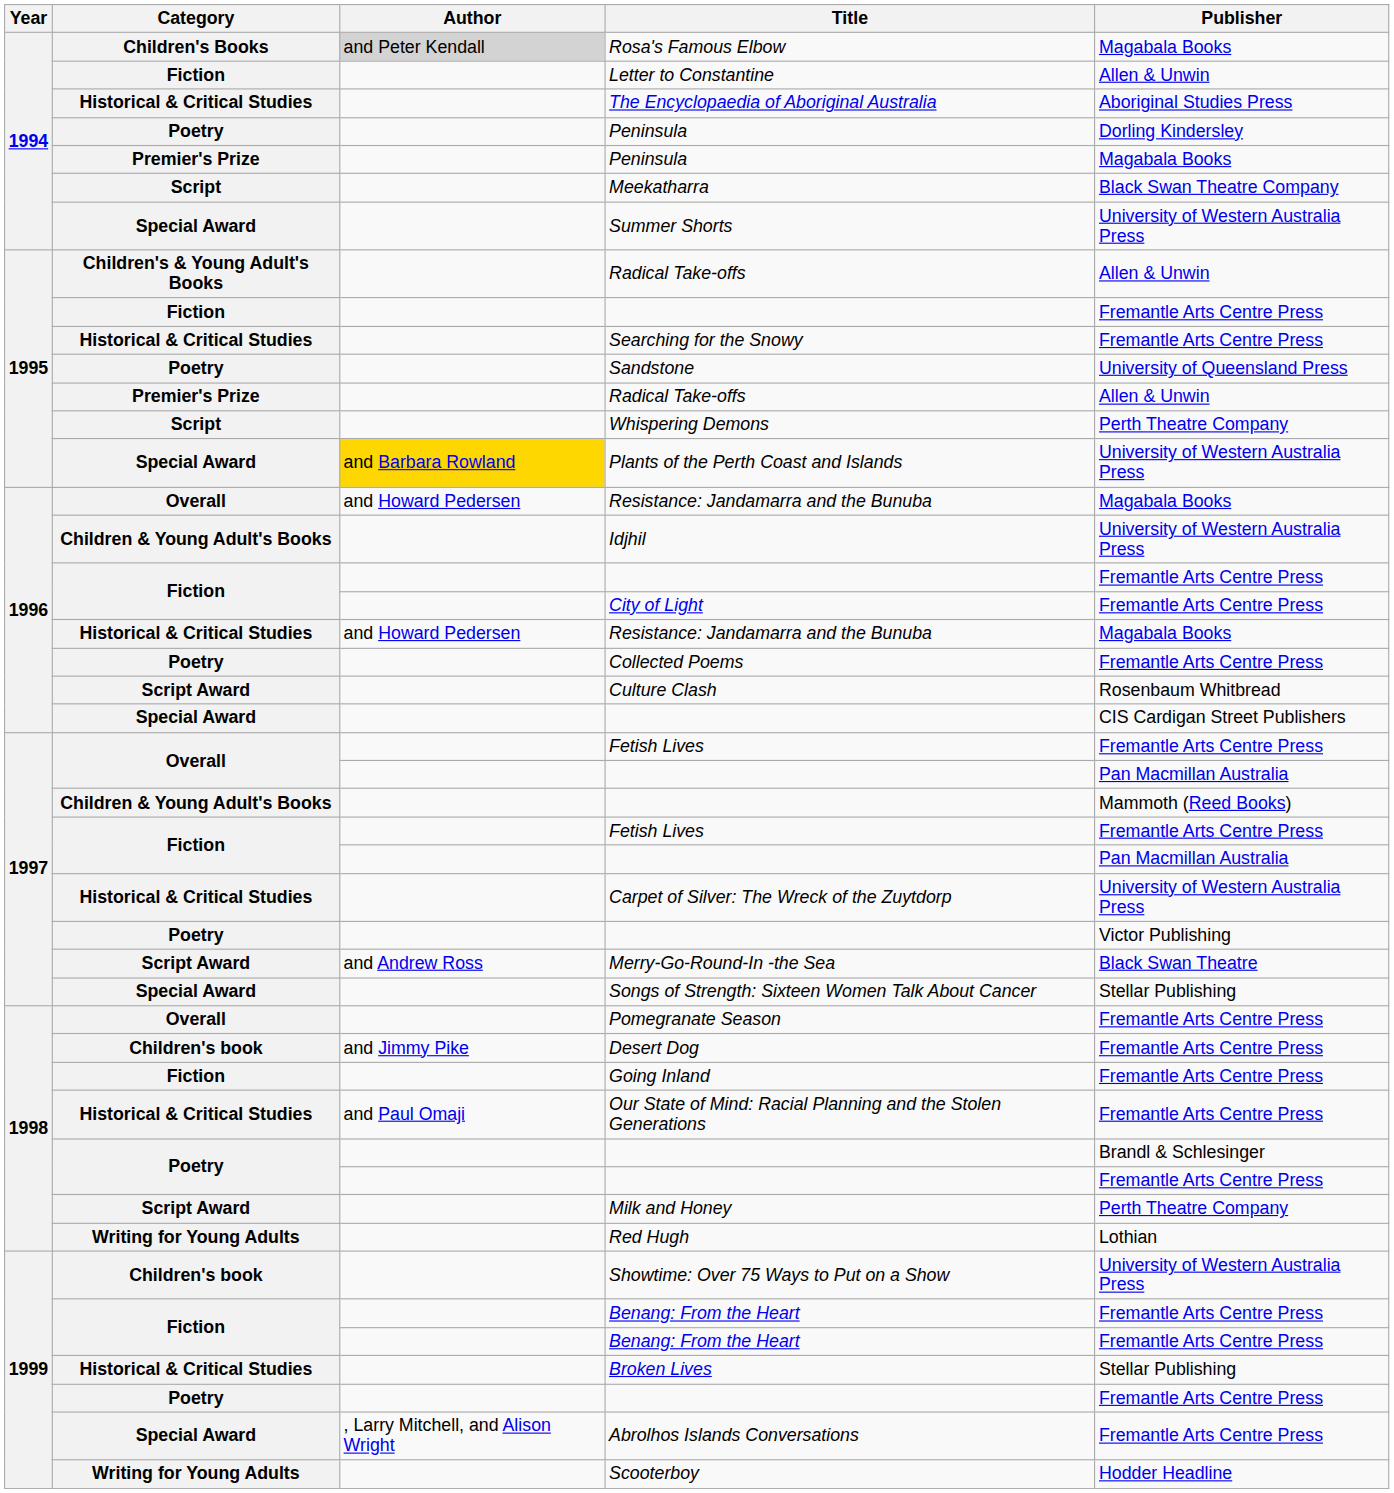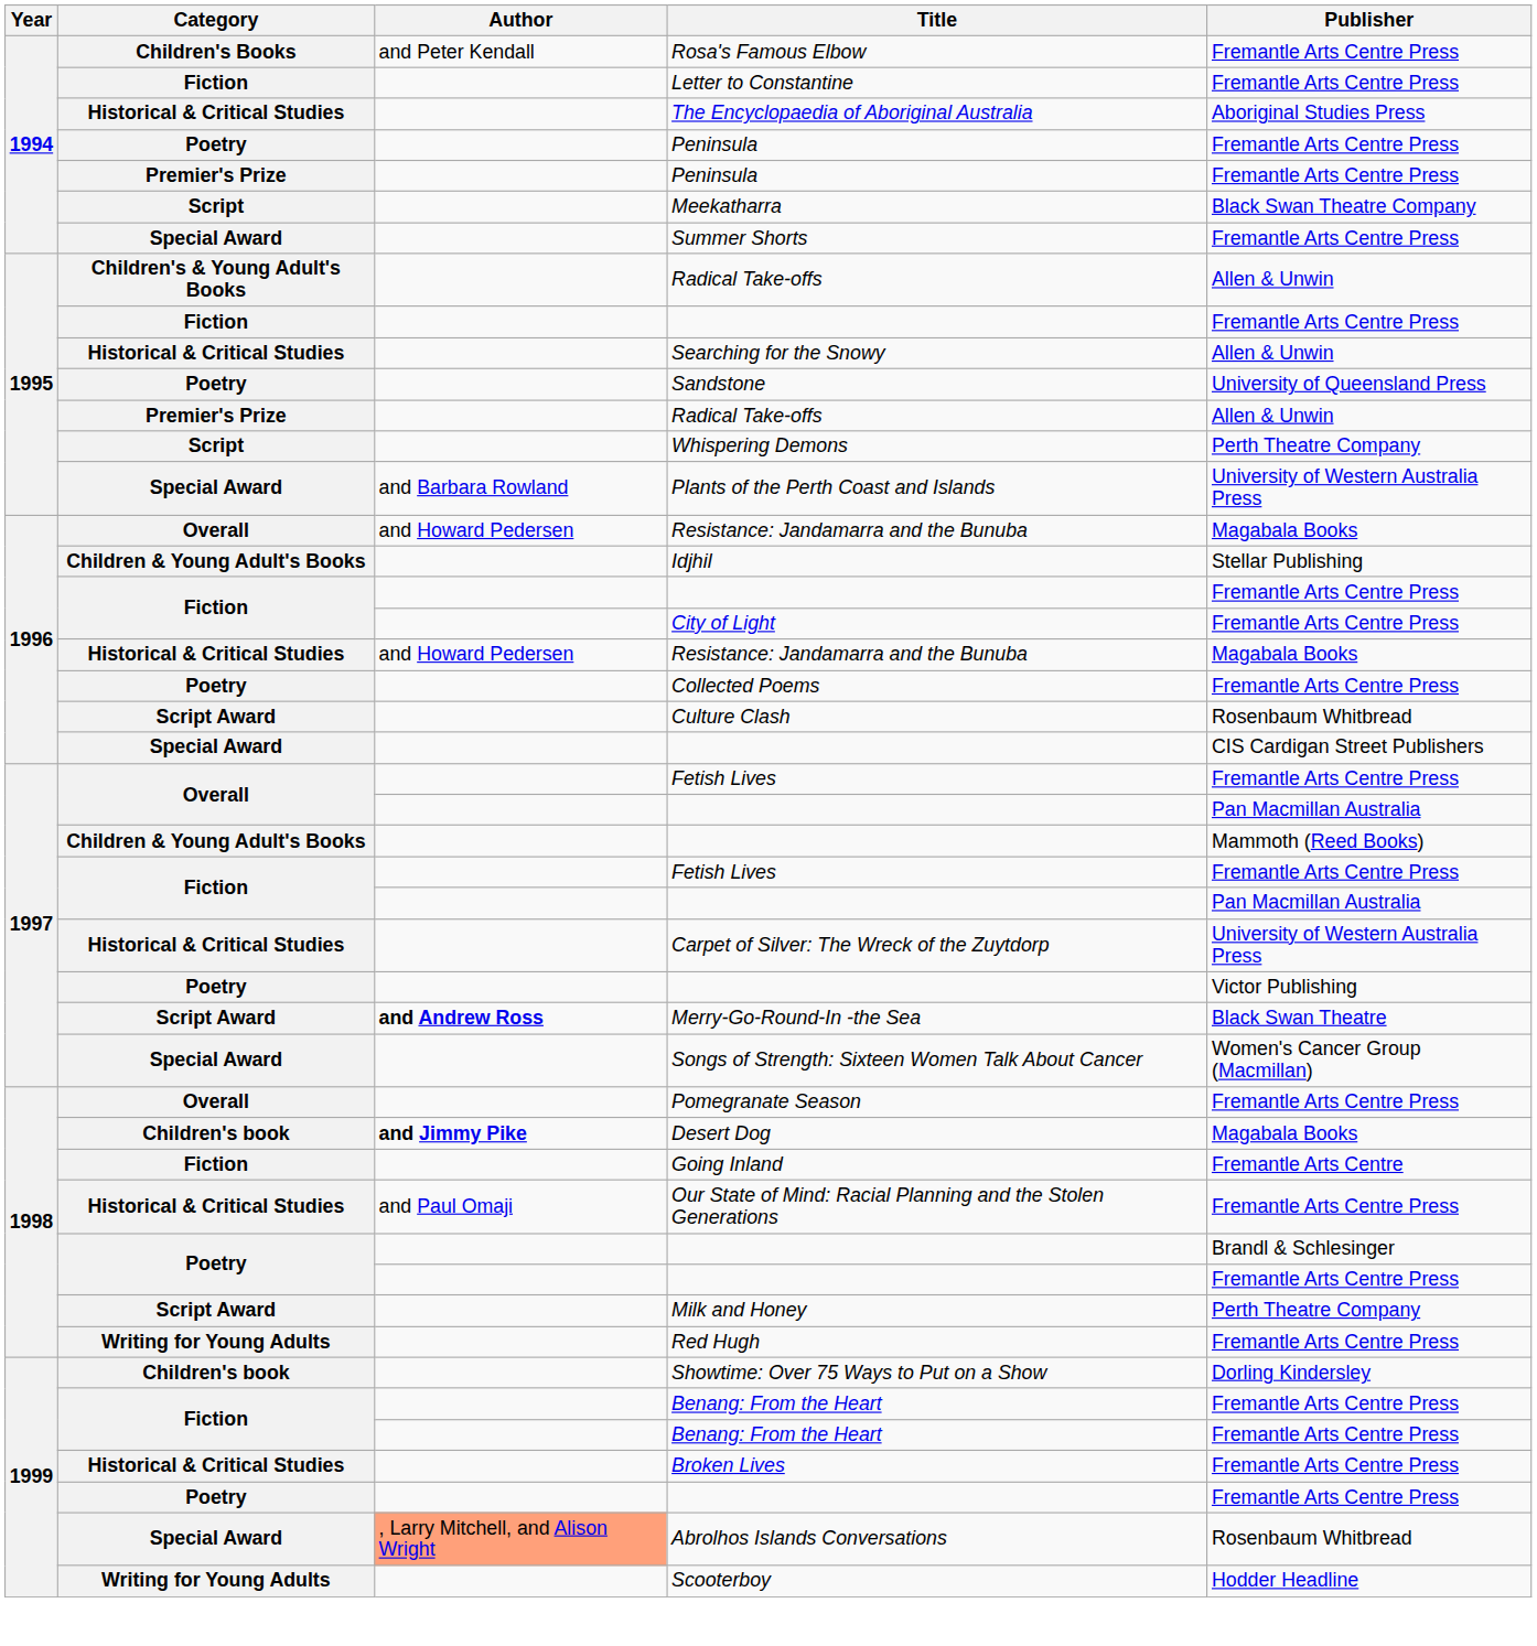Rosa's Famous Elbow | Author: lightgrey background -> no background
Rosa's Famous Elbow | Publisher: Magabala Books -> Fremantle Arts Centre Press
Letter to Constantine | Publisher: Allen & Unwin -> Fremantle Arts Centre Press
Poetry / Peninsula | Publisher: Dorling Kindersley -> Fremantle Arts Centre Press
Premier's Prize / Peninsula | Publisher: Magabala Books -> Fremantle Arts Centre Press
Summer Shorts | Publisher: University of Western Australia Press -> Fremantle Arts Centre Press
Searching for the Snowy | Publisher: Fremantle Arts Centre Press -> Allen & Unwin
Plants of the Perth Coast and Islands | Author: gold background -> no background
Idjhil | Publisher: University of Western Australia Press -> Stellar Publishing
Merry-Go-Round-In -the Sea | Author: normal -> bold
Songs of Strength: Sixteen Women Talk About Cancer | Publisher: Stellar Publishing -> Women's Cancer Group (Macmillan)
Desert Dog | Author: normal -> bold
Desert Dog | Publisher: Fremantle Arts Centre Press -> Magabala Books
Going Inland | Publisher: Fremantle Arts Centre Press -> Fremantle Arts Centre
Red Hugh | Publisher: Lothian -> Fremantle Arts Centre Press
Showtime: Over 75 Ways to Put on a Show | Publisher: University of Western Australia Press -> Dorling Kindersley
Broken Lives | Publisher: Stellar Publishing -> Fremantle Arts Centre Press
Abrolhos Islands Conversations | Author: no background -> lightsalmon background
Abrolhos Islands Conversations | Publisher: Fremantle Arts Centre Press -> Rosenbaum Whitbread
